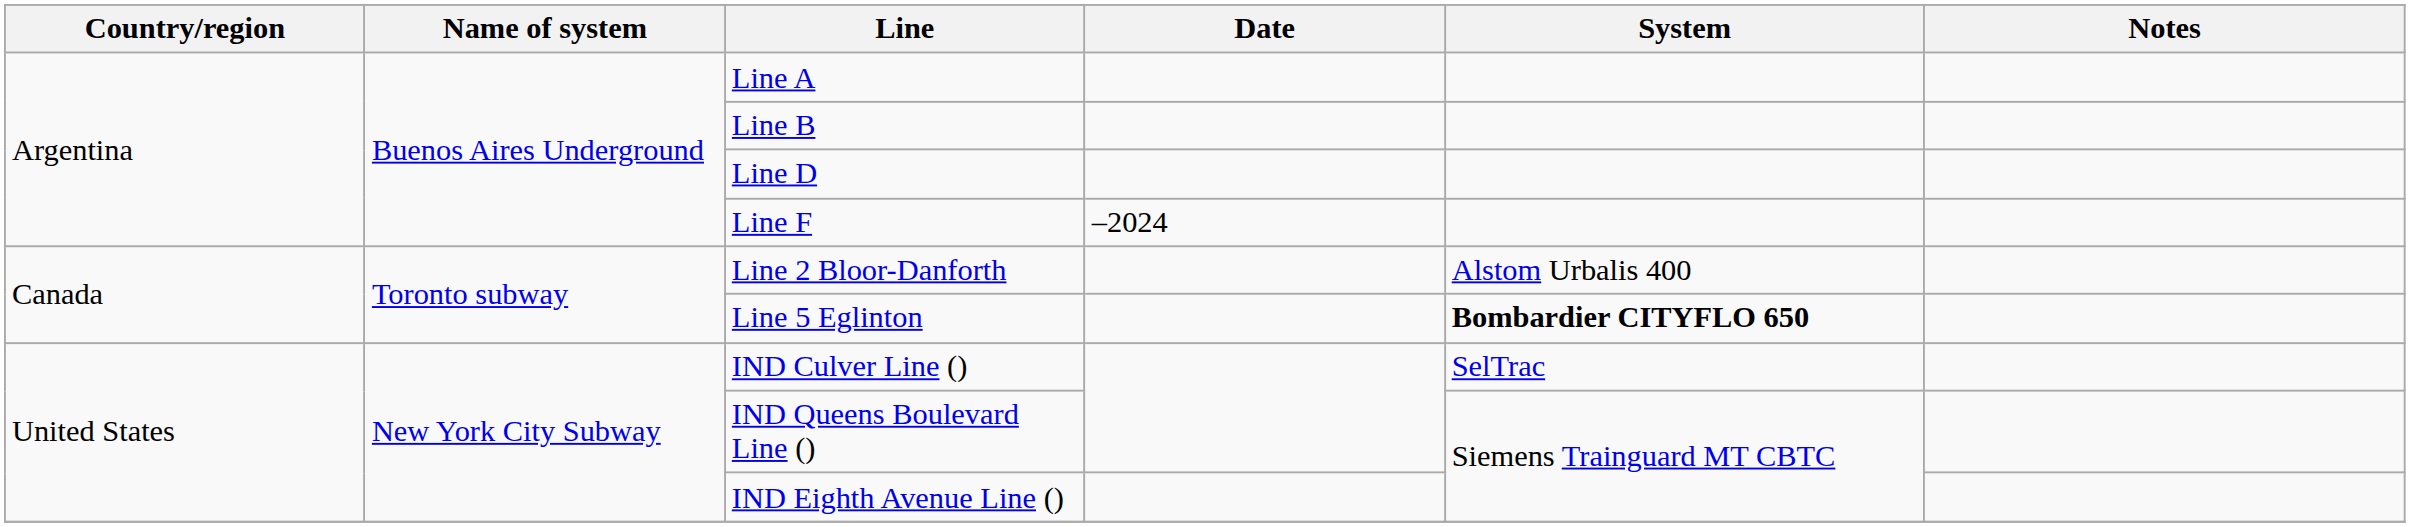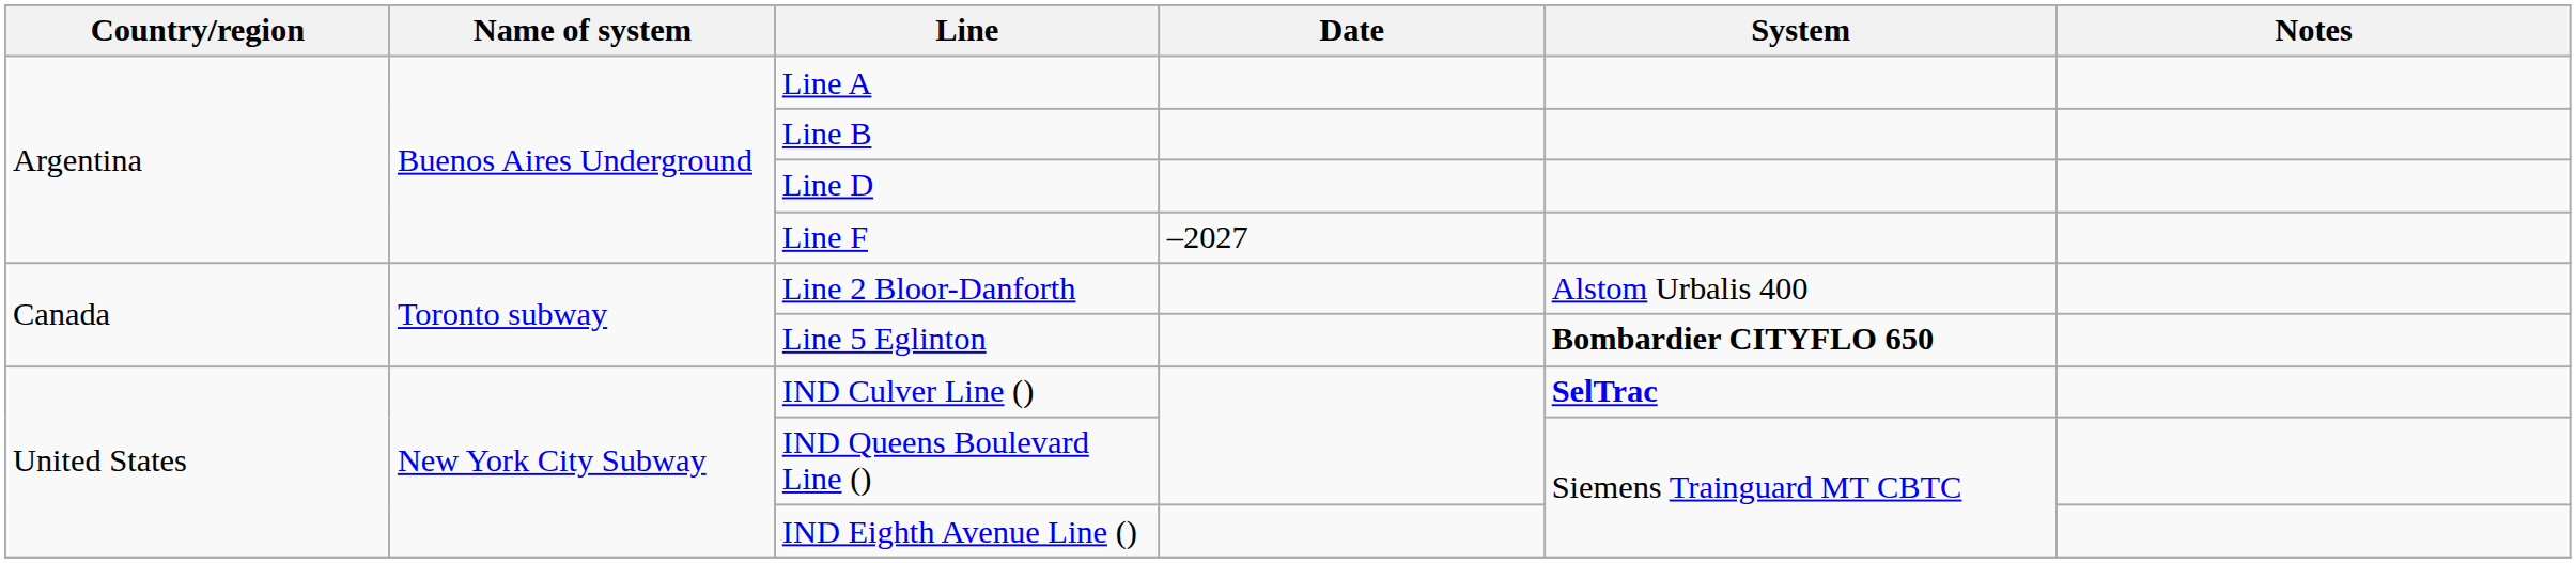Line F | Date: –2024 -> –2027
IND Culver Line () | System: normal -> bold
